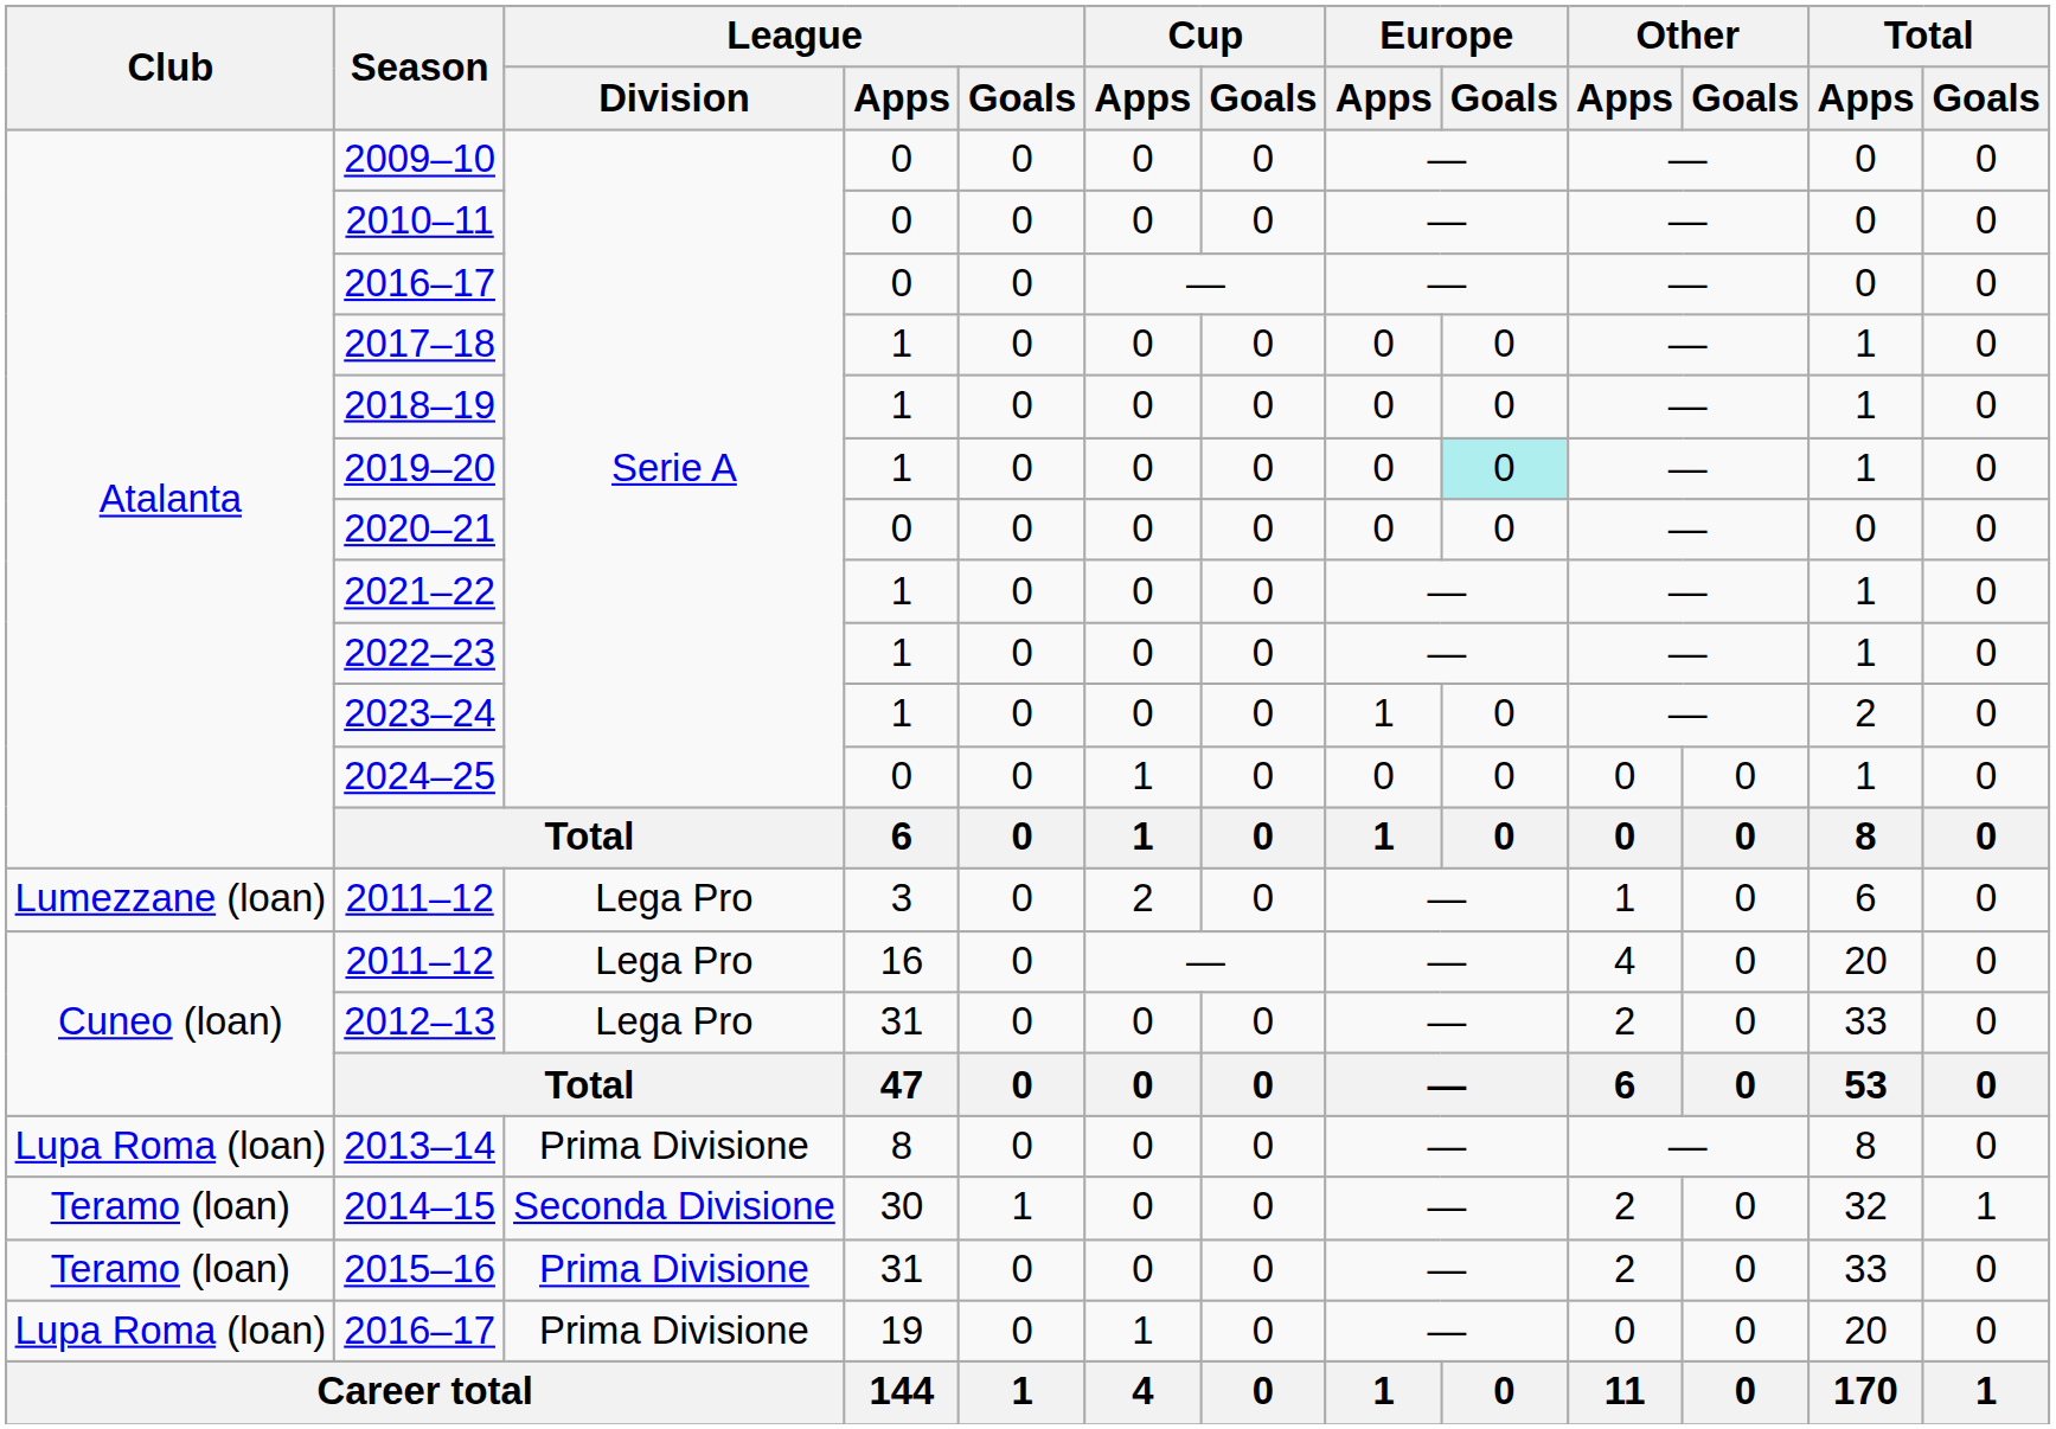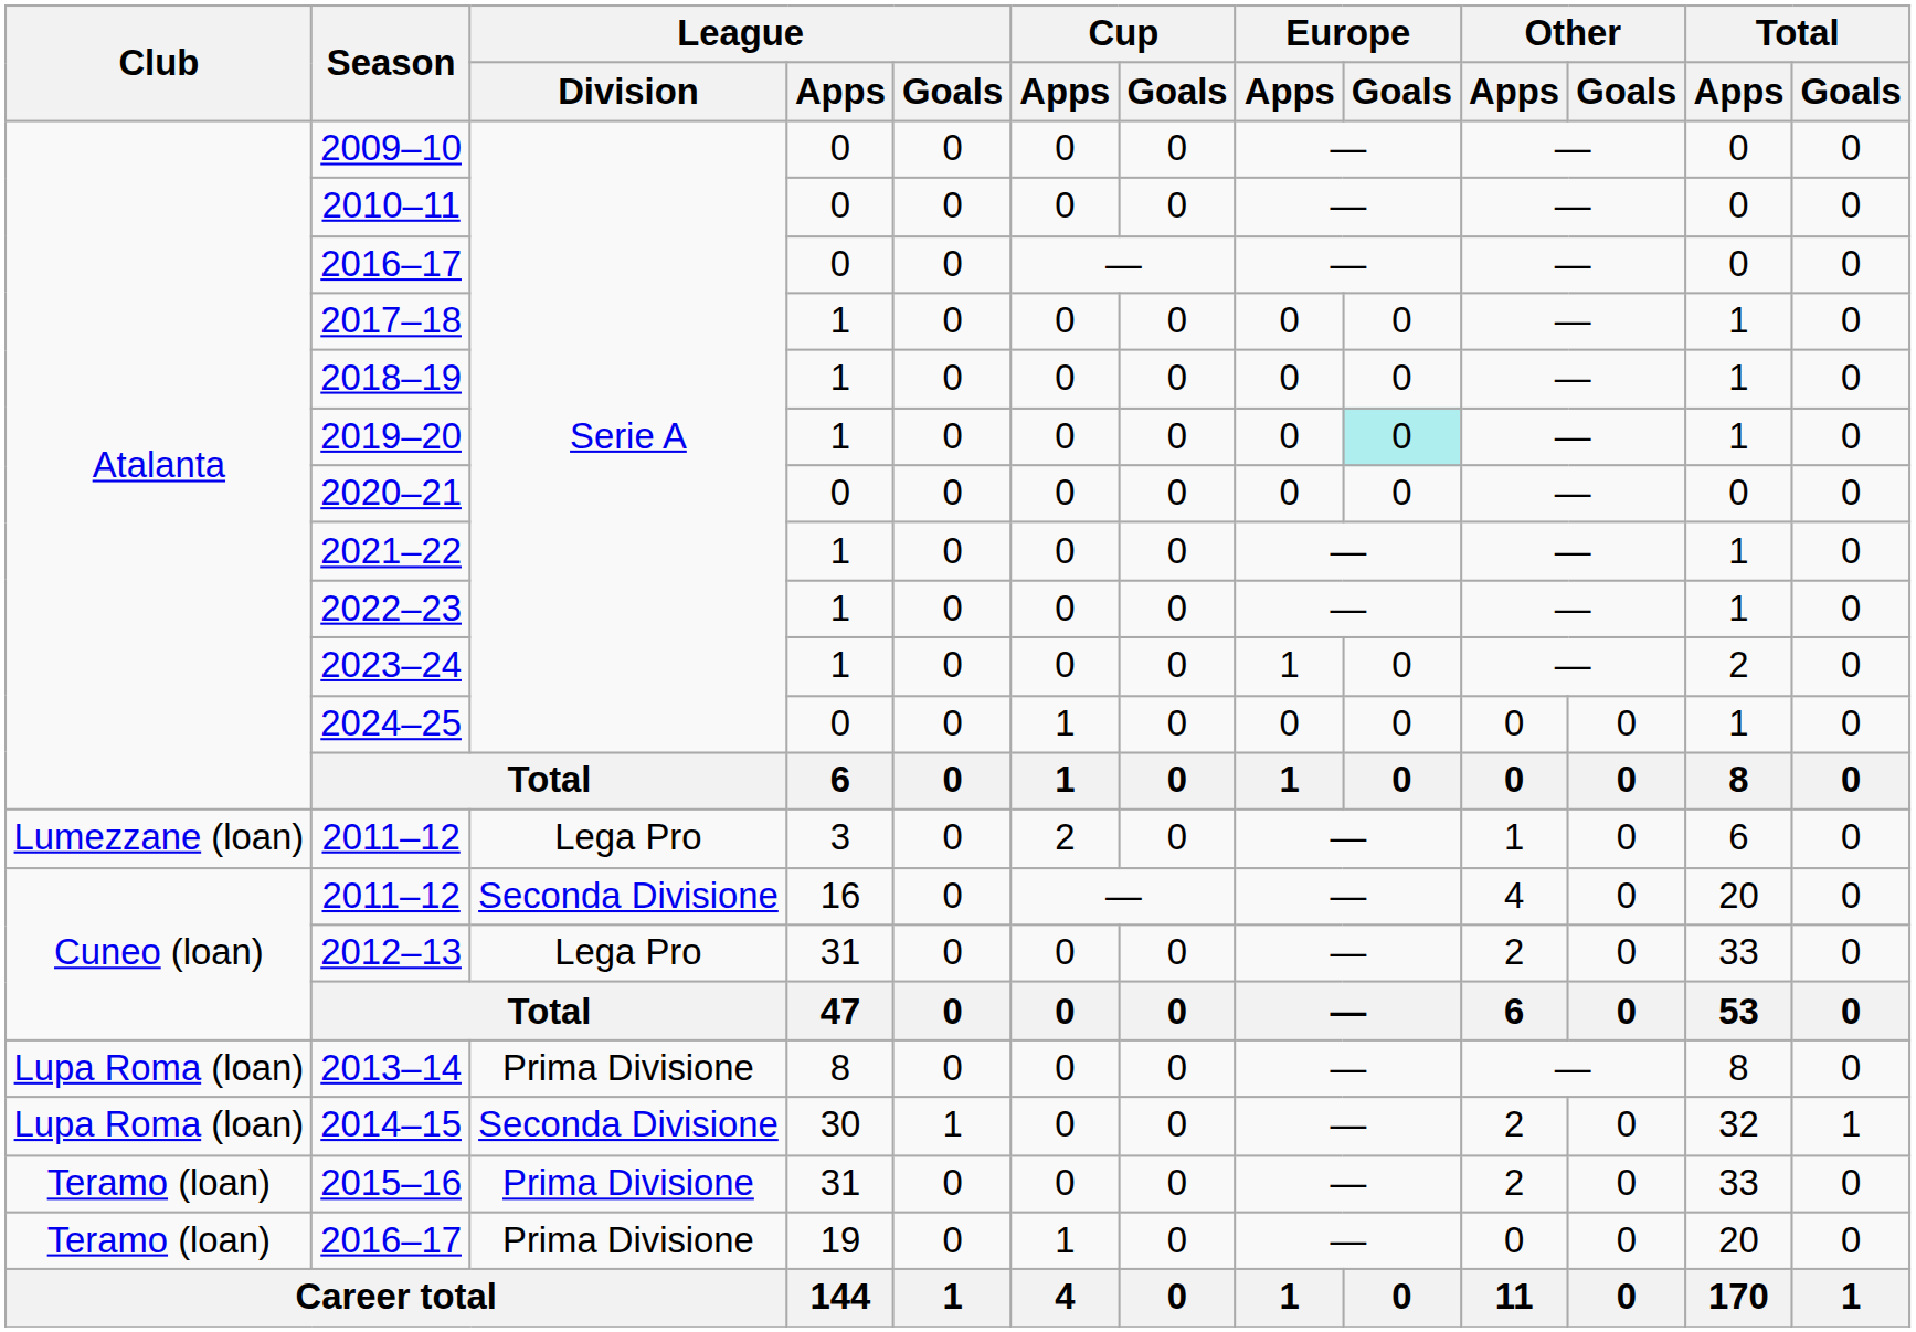2011–12 / 16 | League / Division: Lega Pro -> Seconda Divisione
2014–15 | Club: Teramo (loan) -> Lupa Roma (loan)
2016–17 / 19 | Club: Lupa Roma (loan) -> Teramo (loan)
